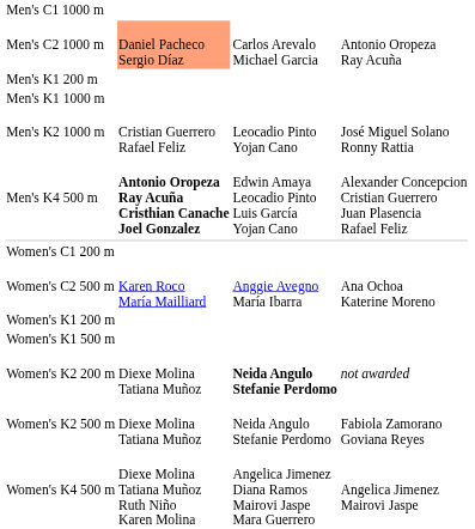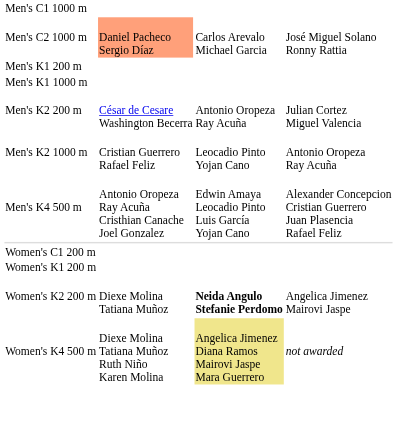Men's C2 1000 m | column 4: Antonio Oropeza Ray Acuña -> José Miguel Solano Ronny Rattia
+ row: Men's K2 200 m | César de Cesare Washington Becerra | Antonio Oropeza Ray Acuña | Julian Cortez Miguel Valencia
Men's K2 1000 m | column 4: José Miguel Solano Ronny Rattia -> Antonio Oropeza Ray Acuña
Men's K4 500 m | column 2: bold -> normal
- row: Women's C2 500 m | Karen Roco María Mailliard | Anggie Avegno María Ibarra | Ana Ochoa Katerine Moreno
- row: Women's K1 500 m
Women's K2 200 m | column 4: not awarded -> Angelica Jimenez Mairovi Jaspe
- row: Women's K2 500 m | Diexe Molina Tatiana Muñoz | Neida Angulo Stefanie Perdomo | Fabiola Zamorano Goviana Reyes
Women's K4 500 m | column 3: no background -> khaki background
Women's K4 500 m | column 4: Angelica Jimenez Mairovi Jaspe -> not awarded
